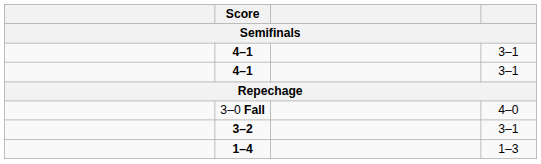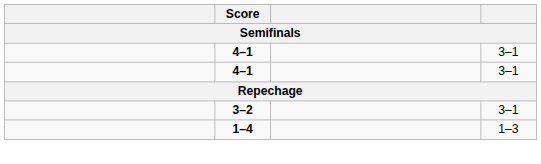- row: 3–0 Fall | 4–0
